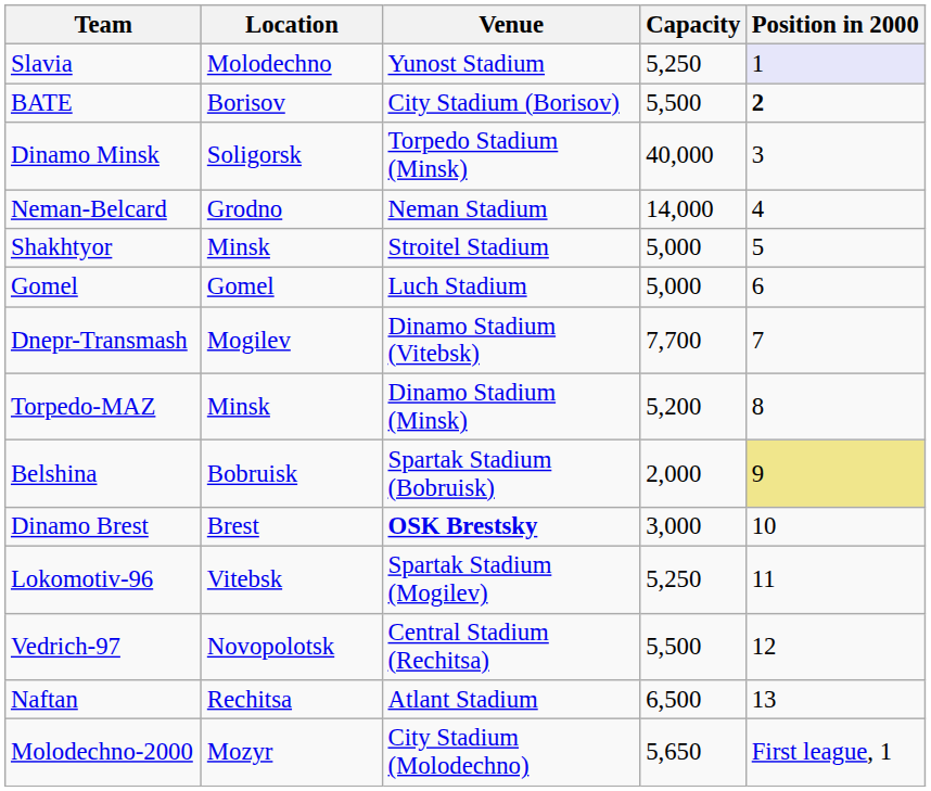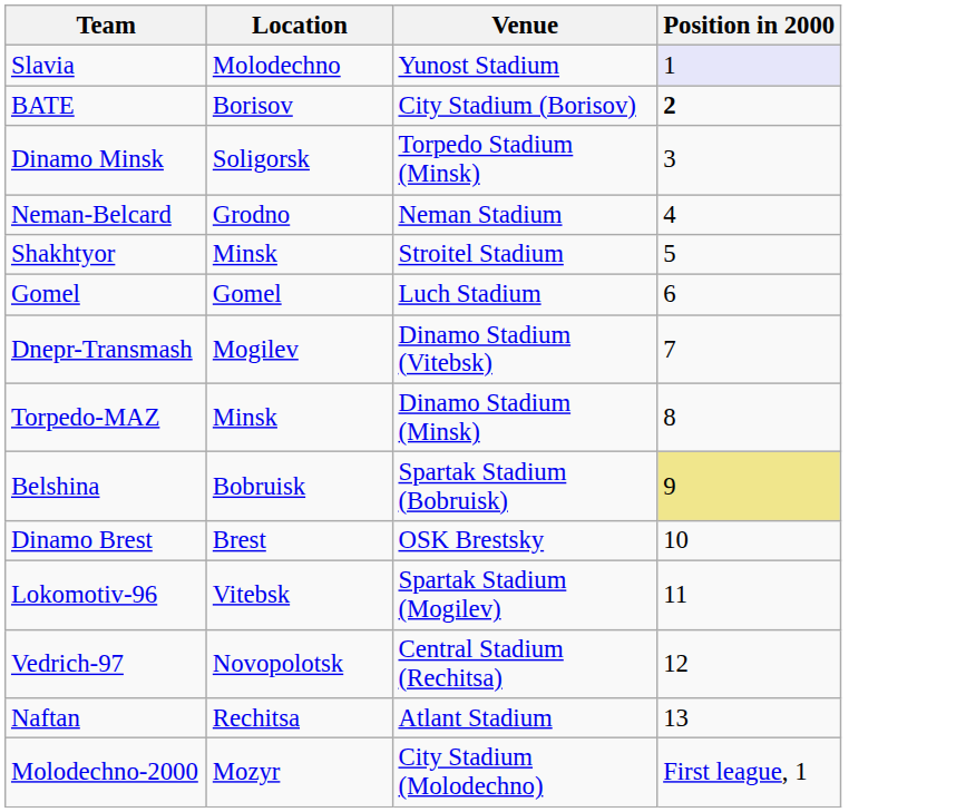- column: Capacity | 5,250 | 5,500 | 40,000 | 14,000 | 5,000 | 5,000 | 7,700 | 5,200 | 2,000 | 3,000 | 5,250 | 5,500 | 6,500 | 5,650
Dinamo Brest | Venue: bold -> normal
